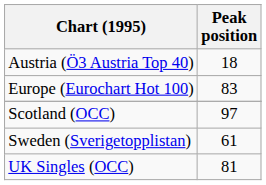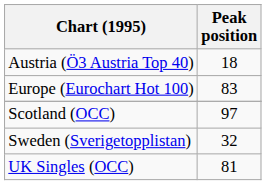Sweden (Sverigetopplistan) | Peak position: 61 -> 32
